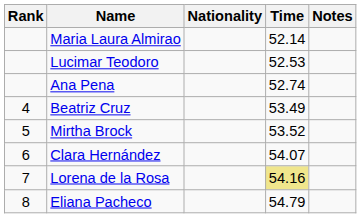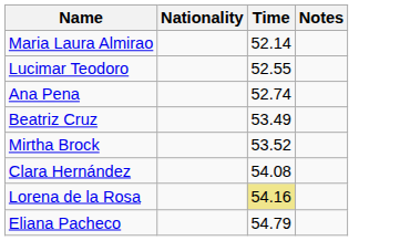- column: Rank | 4 | 5 | 6 | 7 | 8
Lucimar Teodoro | Time: 52.53 -> 52.55
Clara Hernández | Time: 54.07 -> 54.08
